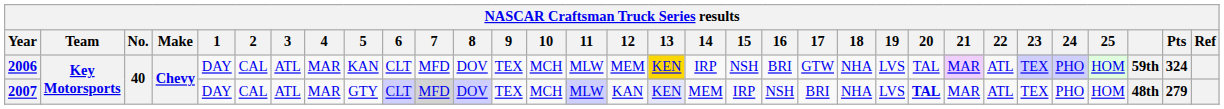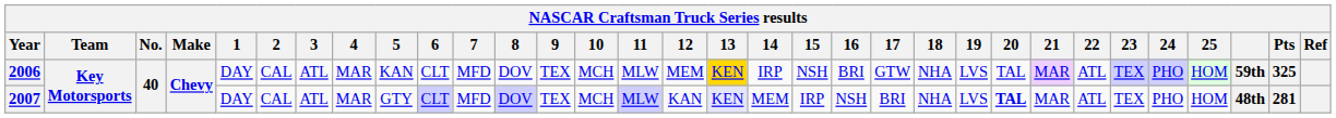2006 | Pts: 324 -> 325
2007 | 7: lightgrey background -> no background
2007 | Pts: 279 -> 281
